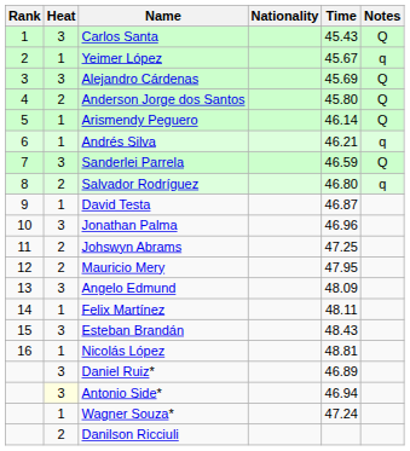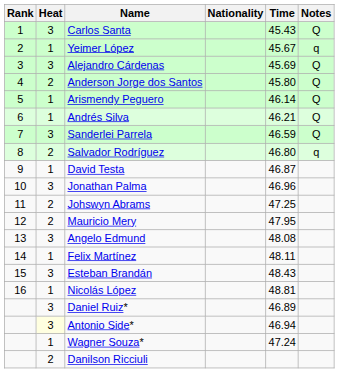Andrés Silva | Notes: q -> Q
Angelo Edmund | Time: 48.09 -> 48.08
